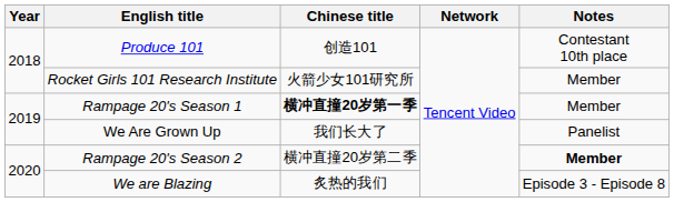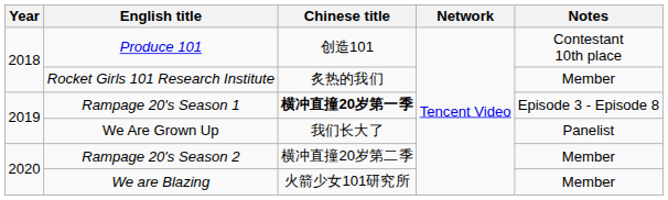Rocket Girls 101 Research Institute | Chinese title: 火箭少女101研究所 -> 炙热的我们
Rampage 20's Season 1 | Notes: Member -> Episode 3 - Episode 8
Rampage 20's Season 2 | Notes: bold -> normal
We are Blazing | Chinese title: 炙热的我们 -> 火箭少女101研究所
We are Blazing | Notes: Episode 3 - Episode 8 -> Member
